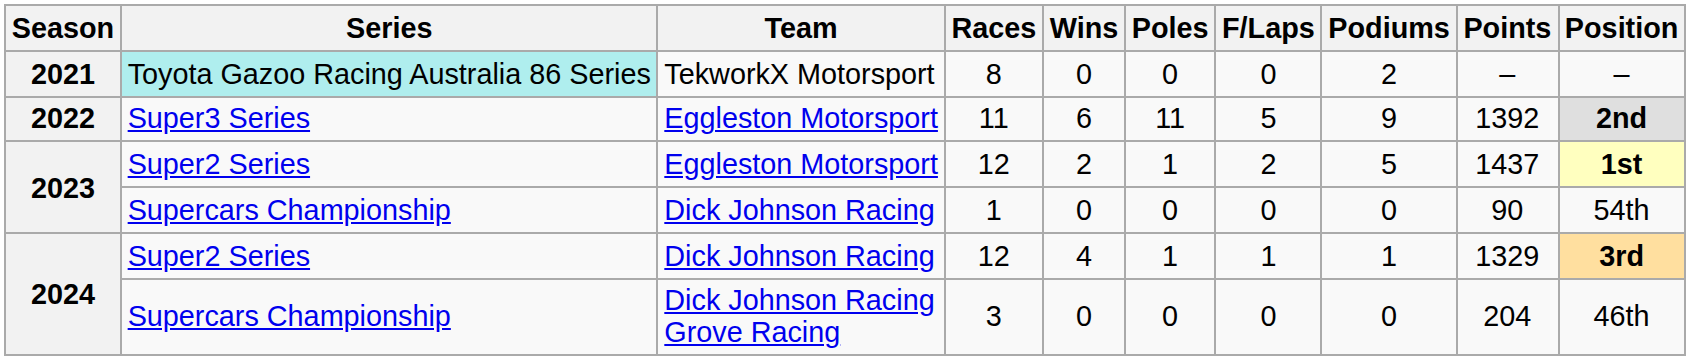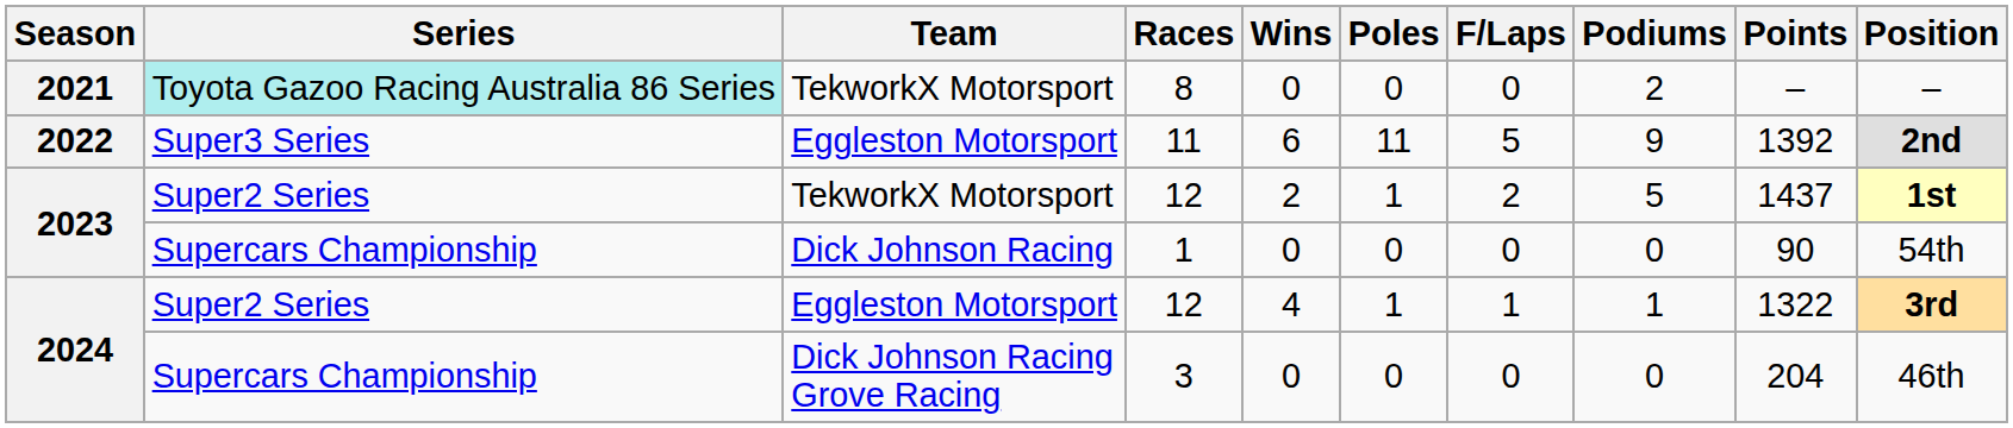2023 / 12 | Team: Eggleston Motorsport -> TekworkX Motorsport
2024 / 12 | Team: Dick Johnson Racing -> Eggleston Motorsport
2024 / 12 | Points: 1329 -> 1322
